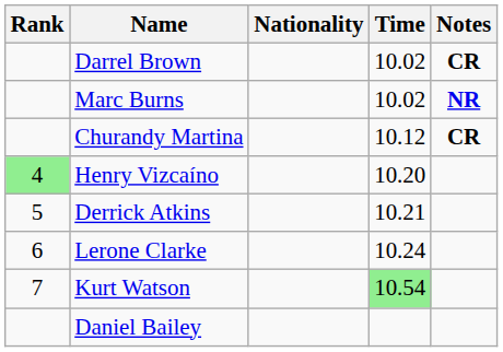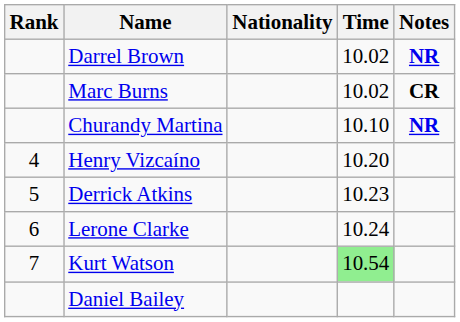Darrel Brown | Notes: CR -> NR
Marc Burns | Notes: NR -> CR
Churandy Martina | Time: 10.12 -> 10.10
Churandy Martina | Notes: CR -> NR
Henry Vizcaíno | Rank: lightgreen background -> no background
Derrick Atkins | Time: 10.21 -> 10.23
